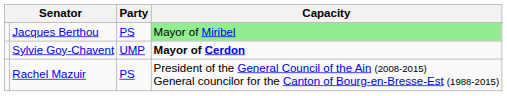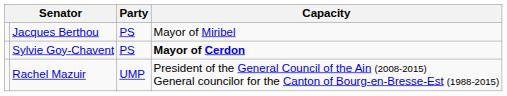Jacques Berthou | Capacity: lightgreen background -> no background
Sylvie Goy-Chavent | Party: UMP -> PS
Rachel Mazuir | Party: PS -> UMP
